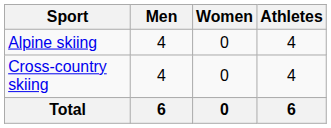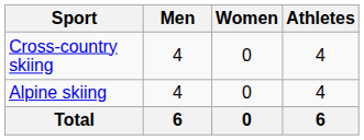rows swapped: Alpine skiing <-> Cross-country skiing
